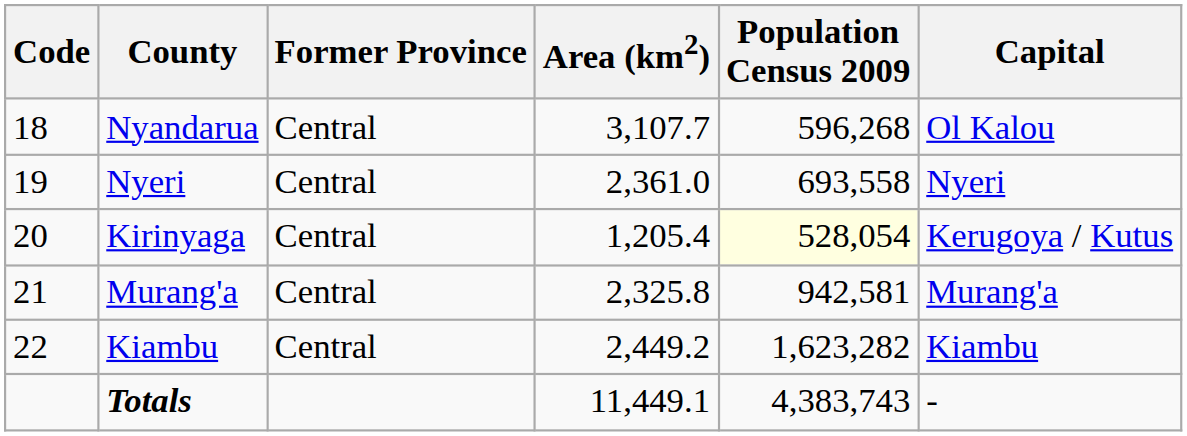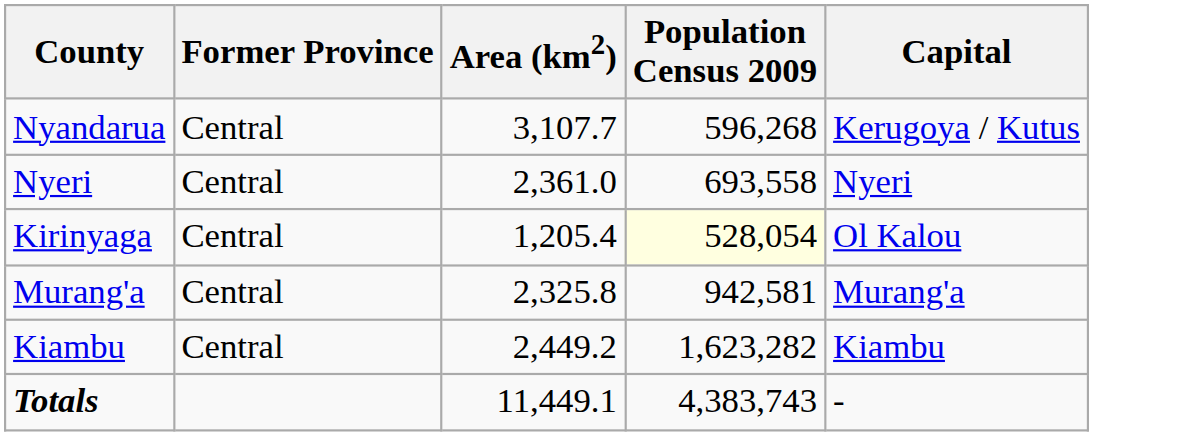- column: Code | 18 | 19 | 20 | 21 | 22
Nyandarua | Capital: Ol Kalou -> Kerugoya / Kutus
Kirinyaga | Capital: Kerugoya / Kutus -> Ol Kalou
